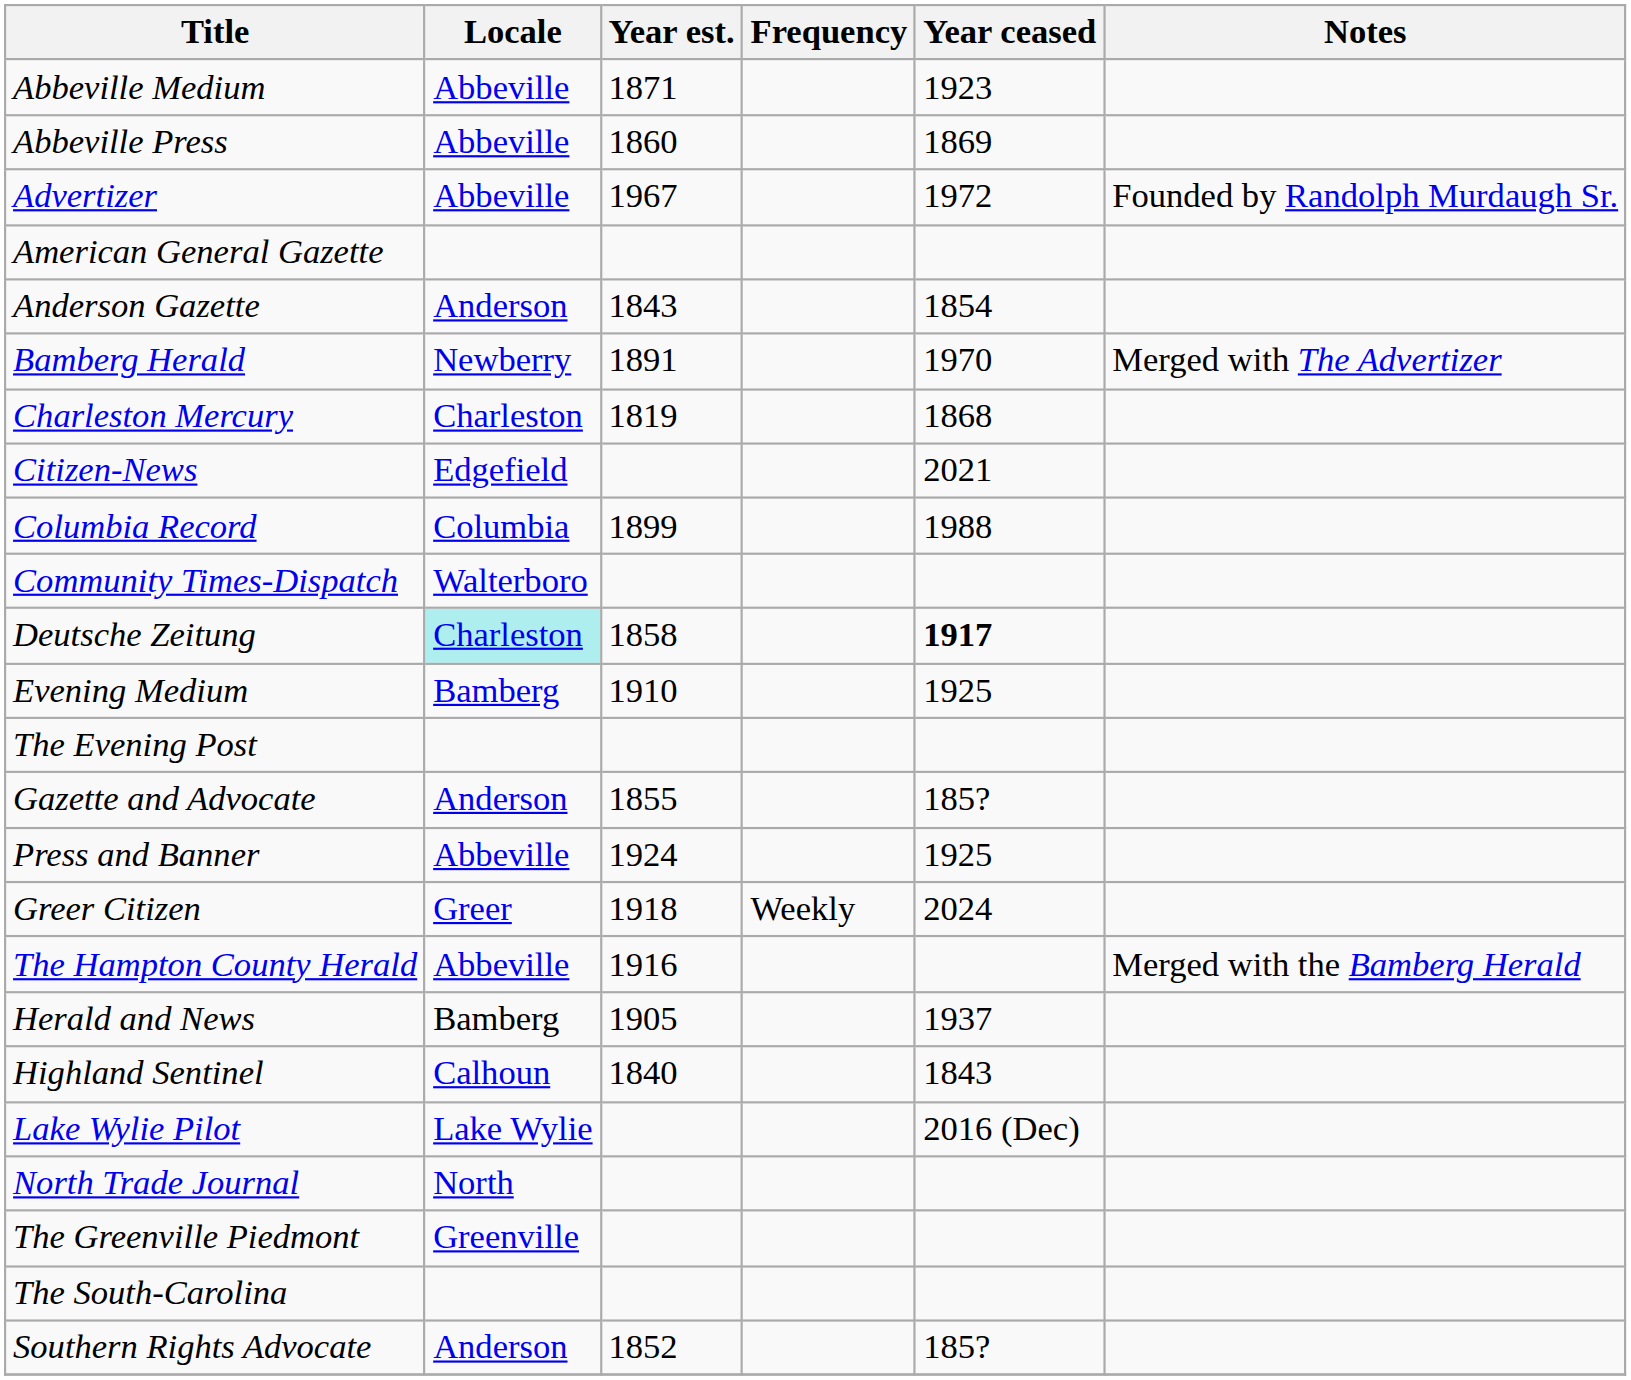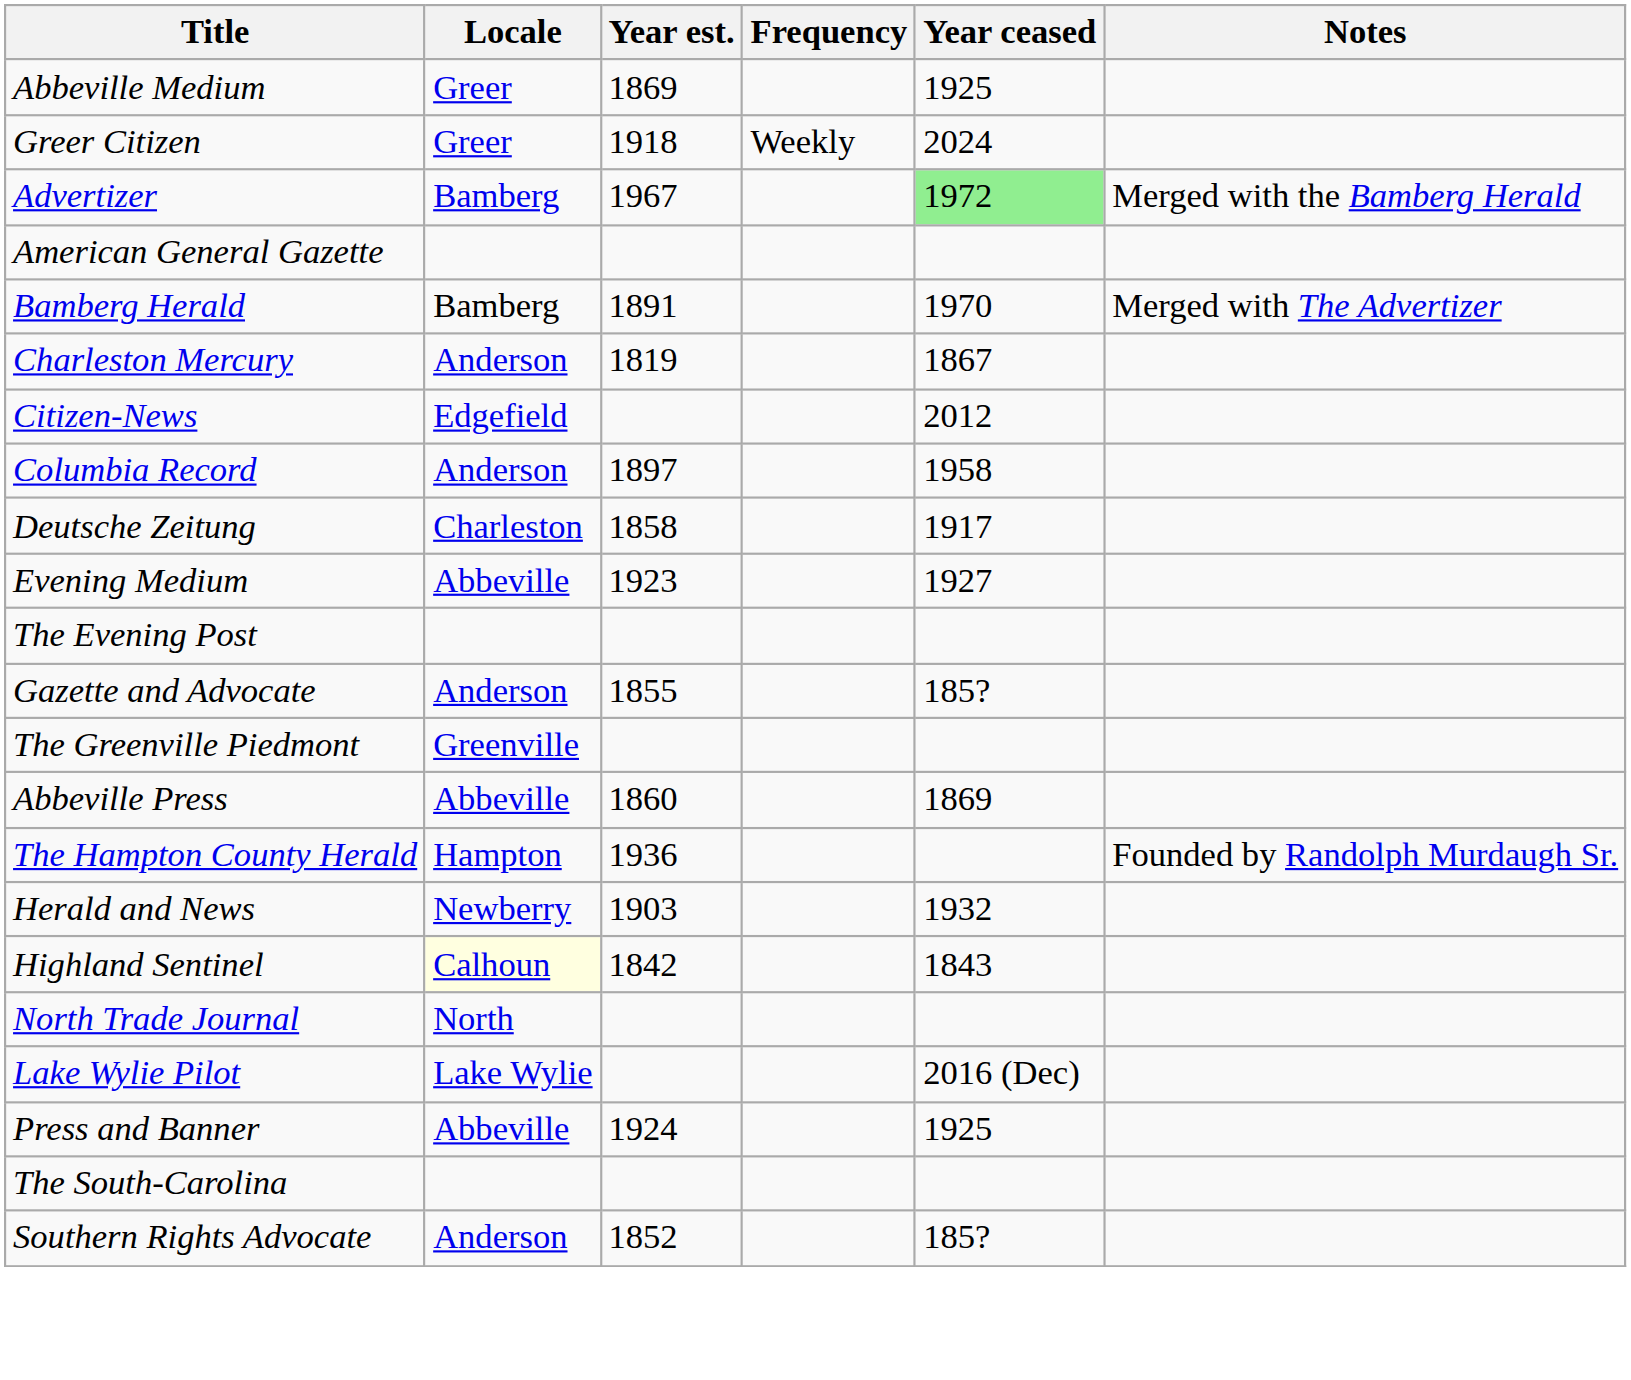Abbeville Medium | Locale: Abbeville -> Greer
Abbeville Medium | Year est.: 1871 -> 1869
Abbeville Medium | Year ceased: 1923 -> 1925
rows swapped: Abbeville Press <-> Greer Citizen
Advertizer | Locale: Abbeville -> Bamberg
Advertizer | Year ceased: no background -> lightgreen background
Advertizer | Notes: Founded by Randolph Murdaugh Sr. -> Merged with the Bamberg Herald
- row: Anderson Gazette | Anderson | 1843 | 1854
Bamberg Herald | Locale: Newberry -> Bamberg
Charleston Mercury | Locale: Charleston -> Anderson
Charleston Mercury | Year ceased: 1868 -> 1867
Citizen-News | Year ceased: 2021 -> 2012
Columbia Record | Locale: Columbia -> Anderson
Columbia Record | Year est.: 1899 -> 1897
Columbia Record | Year ceased: 1988 -> 1958
- row: Community Times-Dispatch | Walterboro
Deutsche Zeitung | Locale: paleturquoise background -> no background
Deutsche Zeitung | Year ceased: bold -> normal
Evening Medium | Locale: Bamberg -> Abbeville
Evening Medium | Year est.: 1910 -> 1923
Evening Medium | Year ceased: 1925 -> 1927
rows swapped: The Greenville Piedmont <-> Press and Banner
The Hampton County Herald | Locale: Abbeville -> Hampton
The Hampton County Herald | Year est.: 1916 -> 1936
The Hampton County Herald | Notes: Merged with the Bamberg Herald -> Founded by Randolph Murdaugh Sr.
Herald and News | Locale: Bamberg -> Newberry
Herald and News | Year est.: 1905 -> 1903
Herald and News | Year ceased: 1937 -> 1932
Highland Sentinel | Locale: no background -> lightyellow background
Highland Sentinel | Year est.: 1840 -> 1842
rows swapped: Lake Wylie Pilot <-> North Trade Journal
